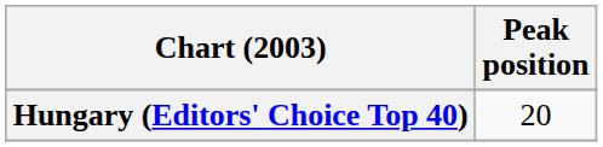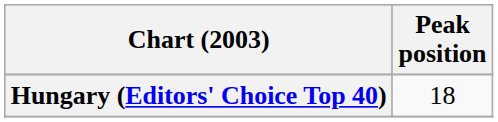Hungary (Editors' Choice Top 40) | Peak position: 20 -> 18
